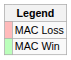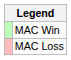rows swapped: MAC Win <-> MAC Loss
